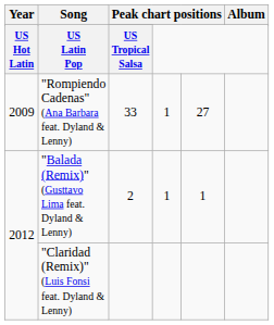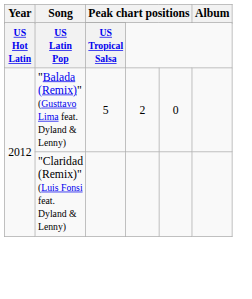- row: 2009 | "Rompiendo Cadenas" (Ana Barbara feat. Dyland & Lenny) | 33 | 1 | 27
"Balada (Remix)" (Gusttavo Lima feat. Dyland & Lenny) | column 3: 2 -> 5
"Balada (Remix)" (Gusttavo Lima feat. Dyland & Lenny) | column 4: 1 -> 2
"Balada (Remix)" (Gusttavo Lima feat. Dyland & Lenny) | column 5: 1 -> 0
